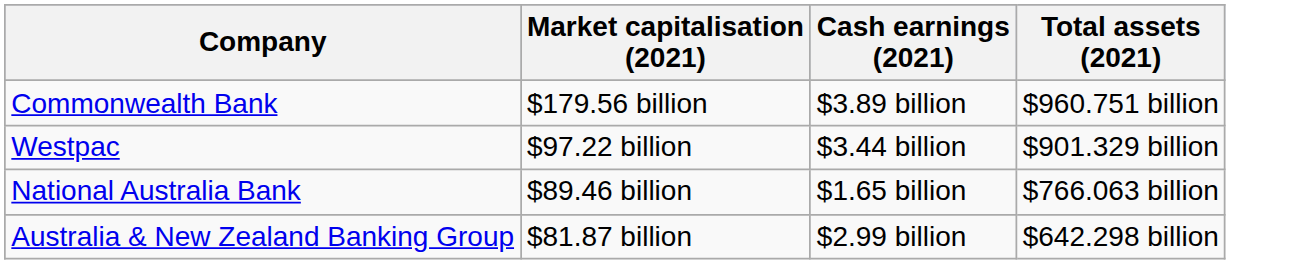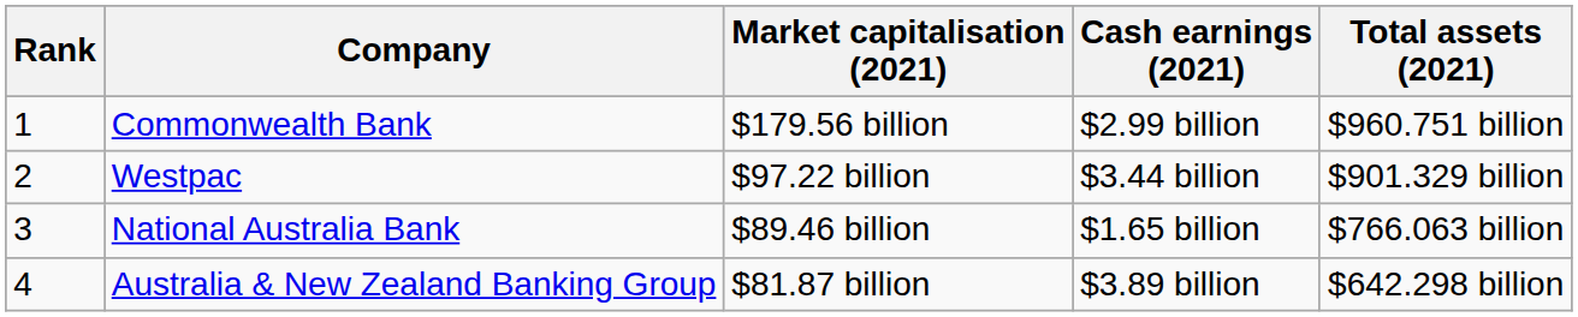+ column: Rank | 1 | 2 | 3 | 4
Commonwealth Bank | Cash earnings (2021): $3.89 billion -> $2.99 billion
Australia & New Zealand Banking Group | Cash earnings (2021): $2.99 billion -> $3.89 billion
